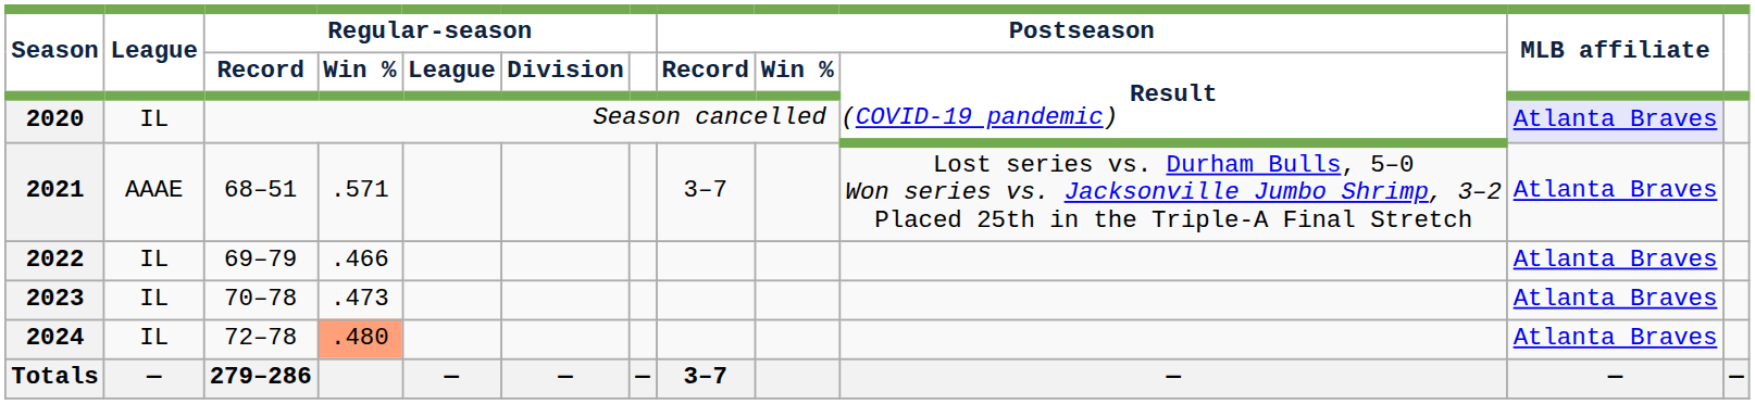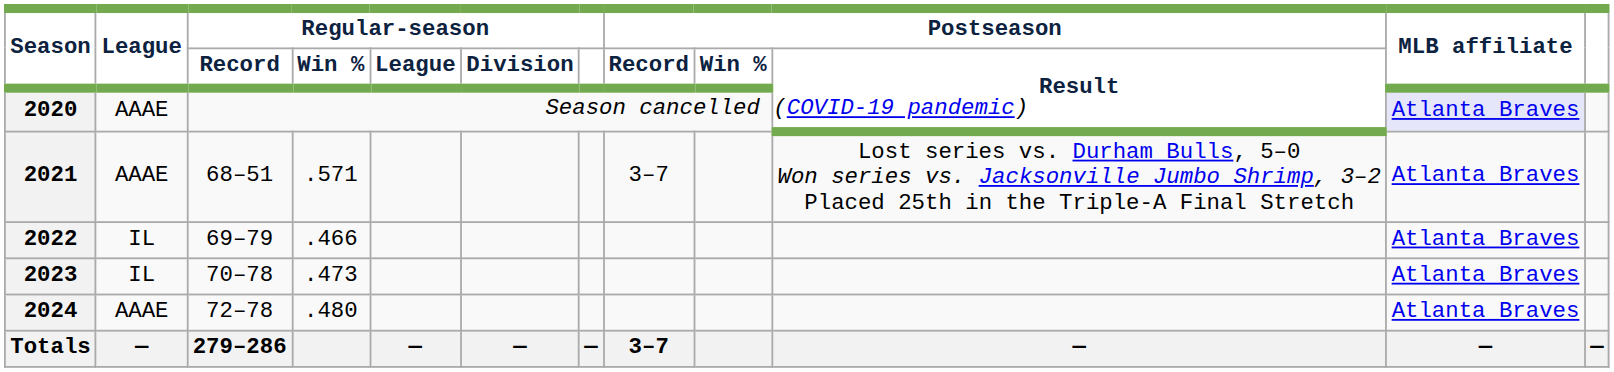2020 | League: IL -> AAAE
2024 | League: IL -> AAAE
2024 | Regular-season / Win %: lightsalmon background -> no background
